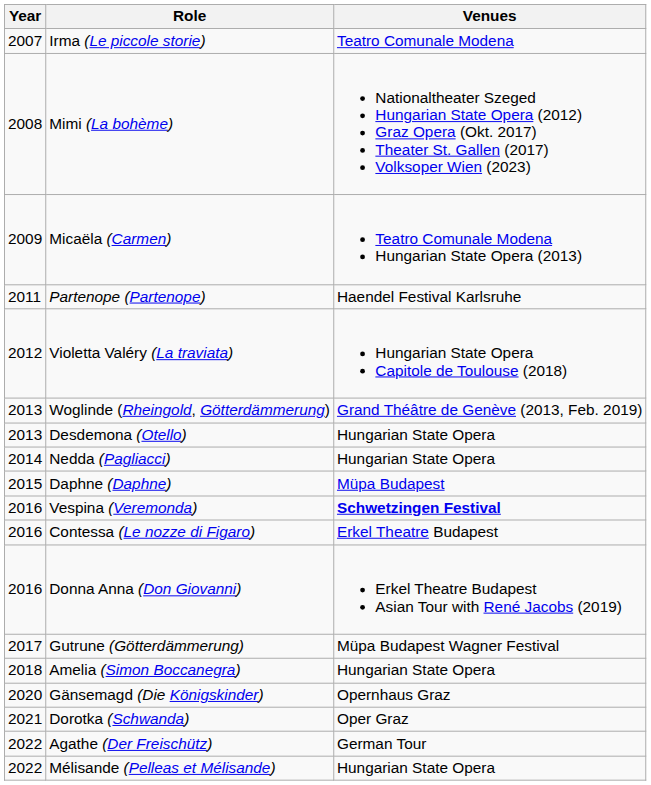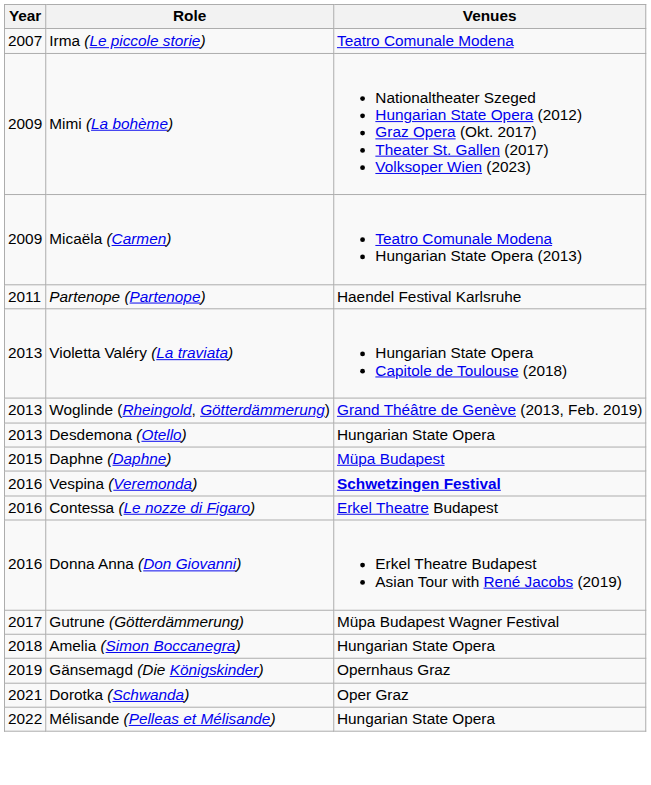Mimi (La bohème) | Year: 2008 -> 2009
Violetta Valéry (La traviata) | Year: 2012 -> 2013
- row: 2014 | Nedda (Pagliacci) | Hungarian State Opera
Gänsemagd (Die Königskinder) | Year: 2020 -> 2019
- row: 2022 | Agathe (Der Freischütz) | German Tour
